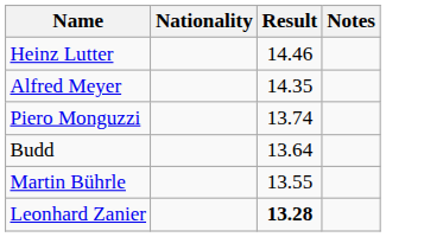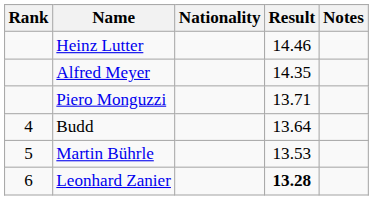+ column: Rank | 4 | 5 | 6
Piero Monguzzi | Result: 13.74 -> 13.71
Martin Bührle | Result: 13.55 -> 13.53
